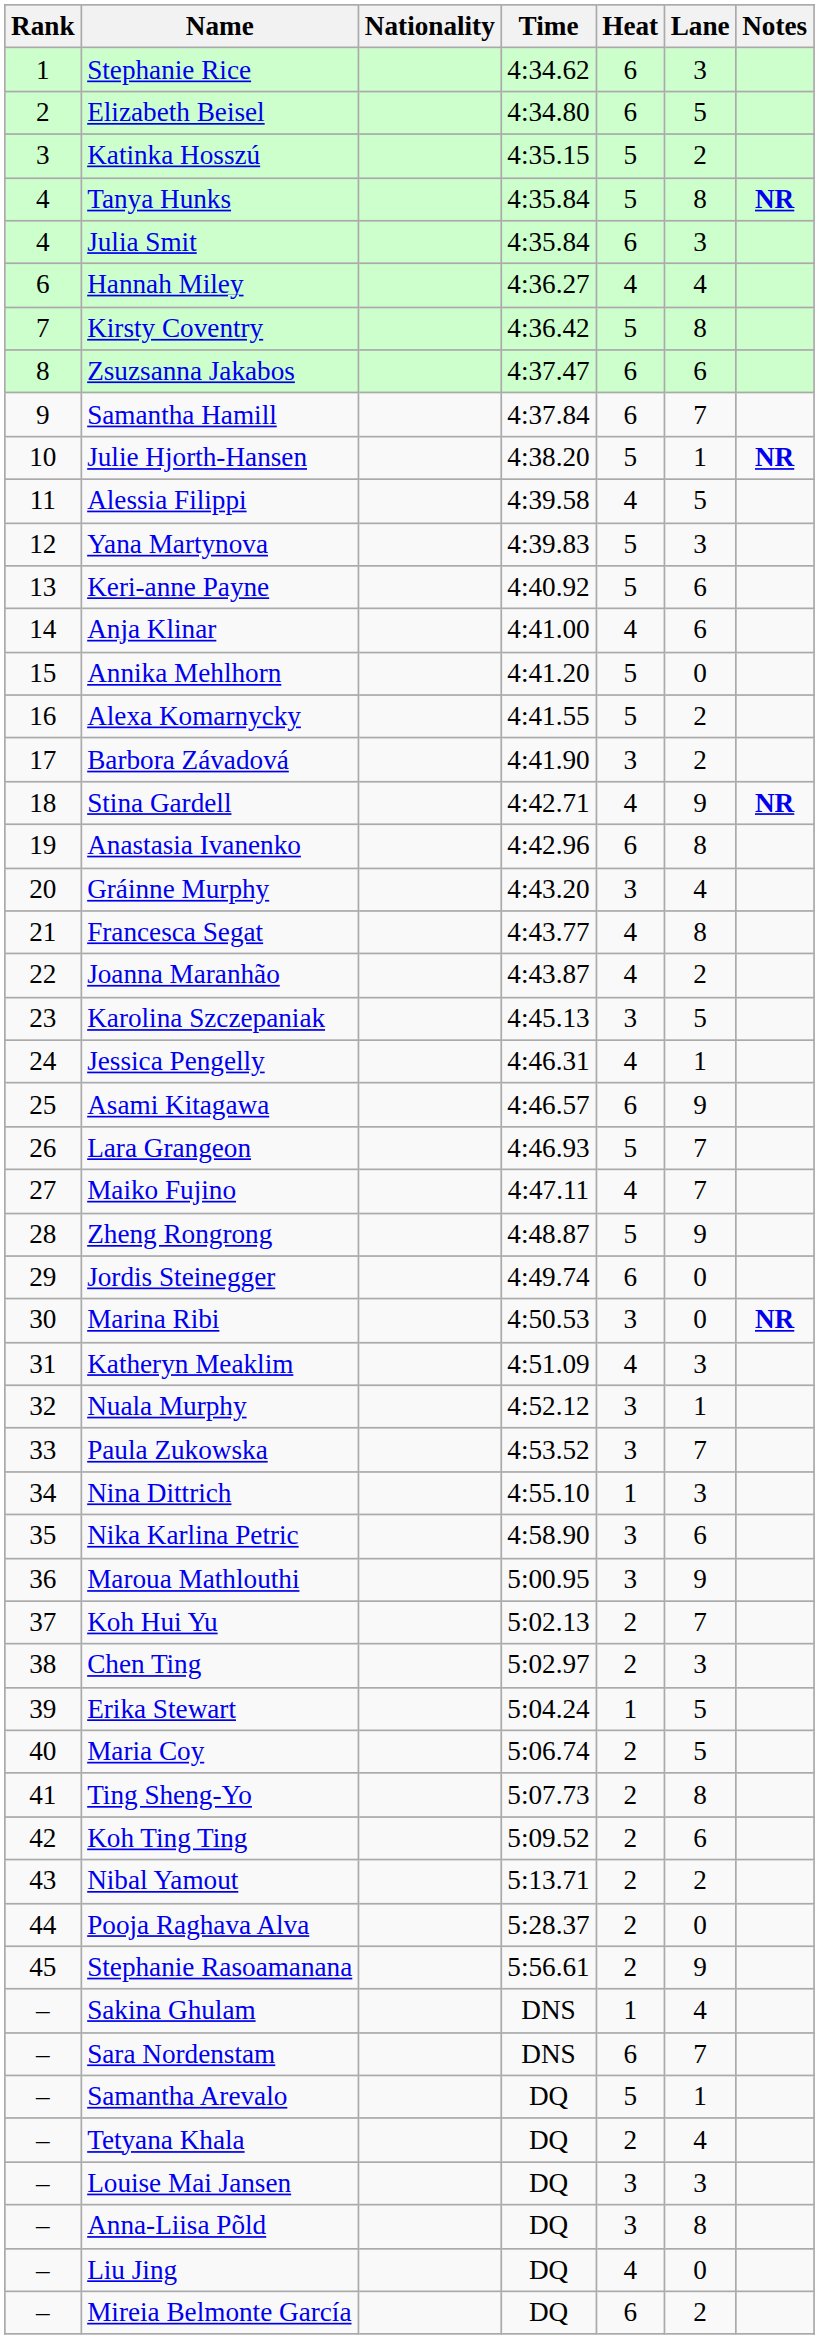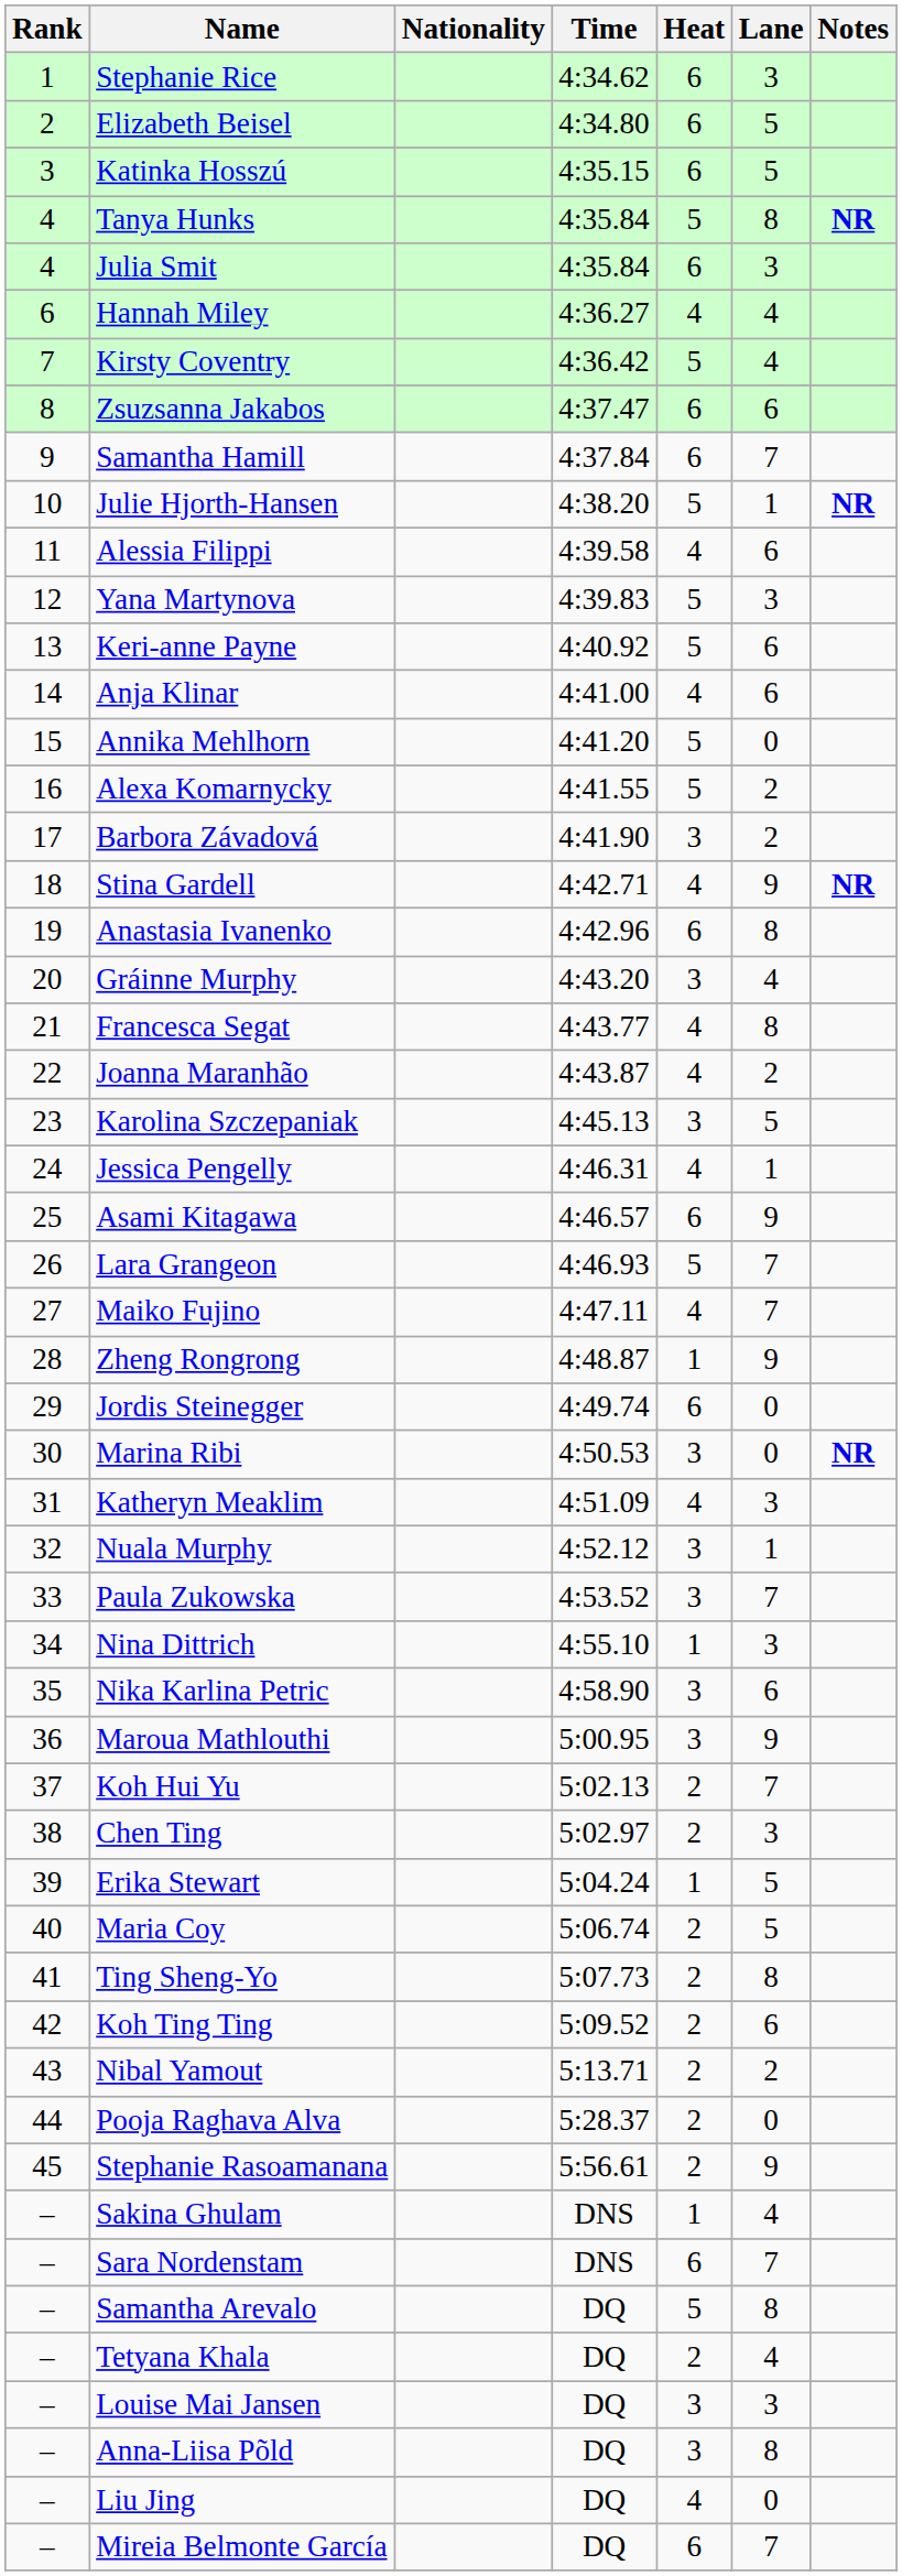Katinka Hosszú | Heat: 5 -> 6
Katinka Hosszú | Lane: 2 -> 5
Kirsty Coventry | Lane: 8 -> 4
Alessia Filippi | Lane: 5 -> 6
Zheng Rongrong | Heat: 5 -> 1
Samantha Arevalo | Lane: 1 -> 8
Mireia Belmonte García | Lane: 2 -> 7
